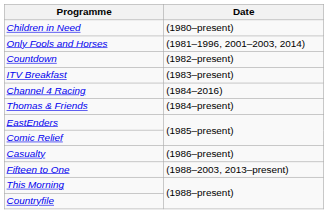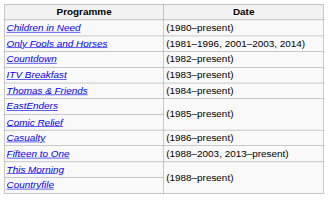- row: Channel 4 Racing | (1984–2016)
